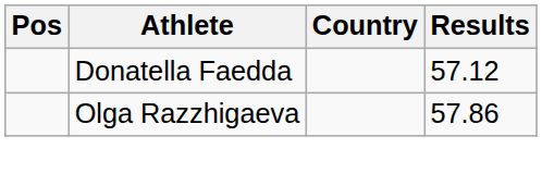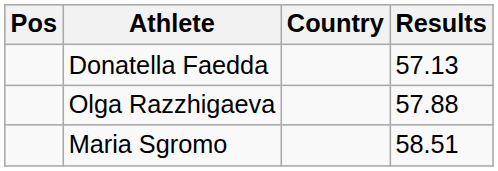Donatella Faedda | Results: 57.12 -> 57.13
Olga Razzhigaeva | Results: 57.86 -> 57.88
+ row: Maria Sgromo | 58.51
